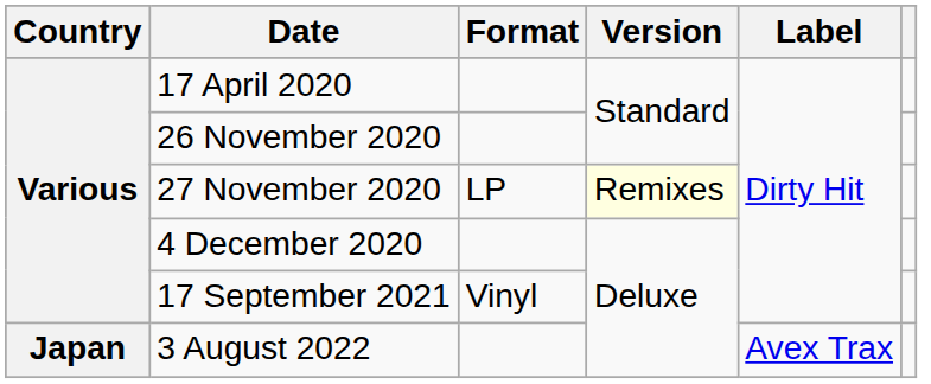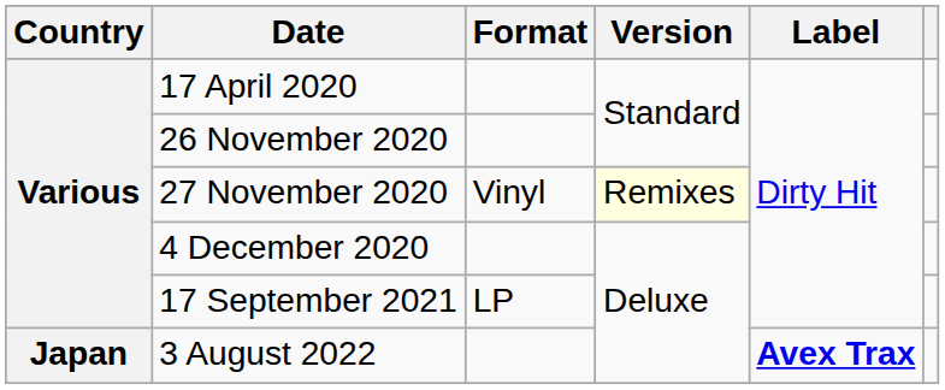27 November 2020 | Format: LP -> Vinyl
17 September 2021 | Format: Vinyl -> LP
3 August 2022 | Label: normal -> bold
